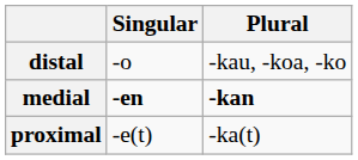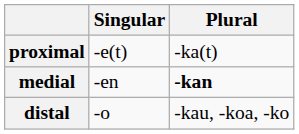rows swapped: proximal <-> distal
medial | Singular: bold -> normal
